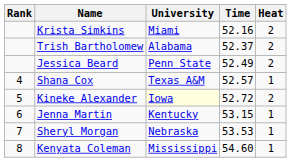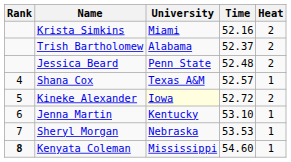Jessica Beard | Time: 52.49 -> 52.48
Jenna Martin | Time: 53.15 -> 53.10
Kenyata Coleman | Rank: normal -> bold
